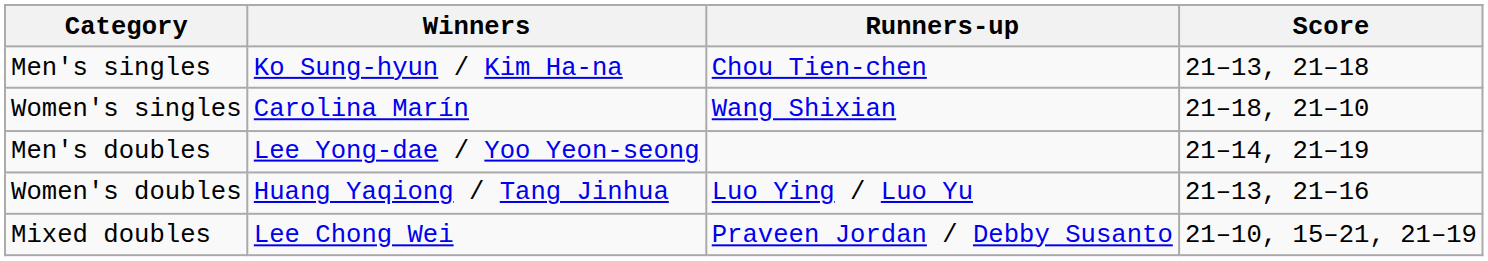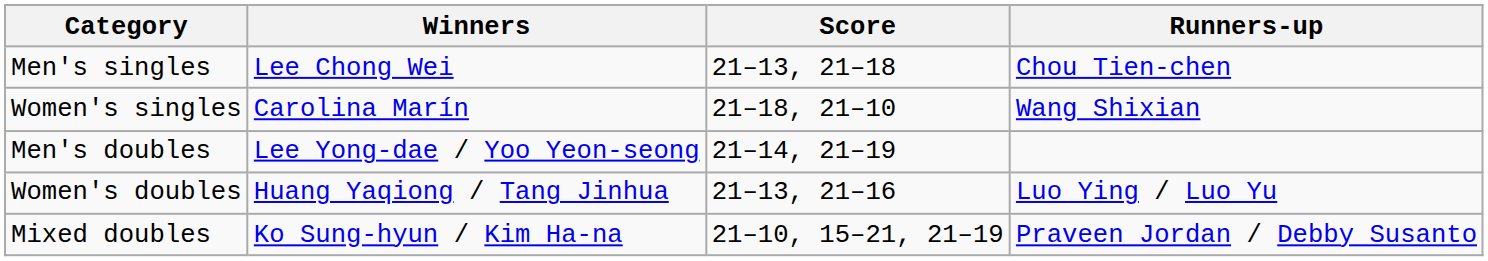columns swapped: Runners-up <-> Score
Men's singles | Winners: Ko Sung-hyun / Kim Ha-na -> Lee Chong Wei
Mixed doubles | Winners: Lee Chong Wei -> Ko Sung-hyun / Kim Ha-na
